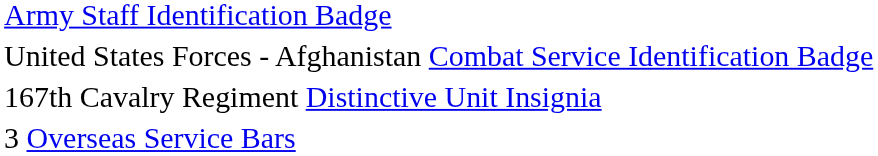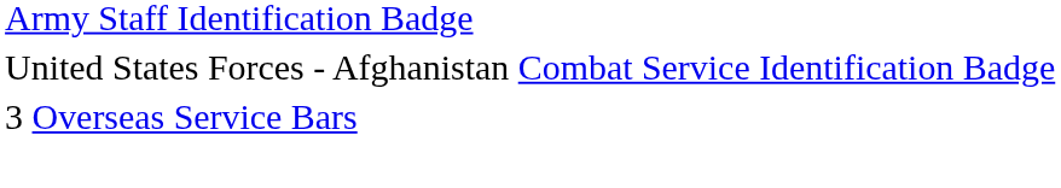- row: 167th Cavalry Regiment Distinctive Unit Insignia
